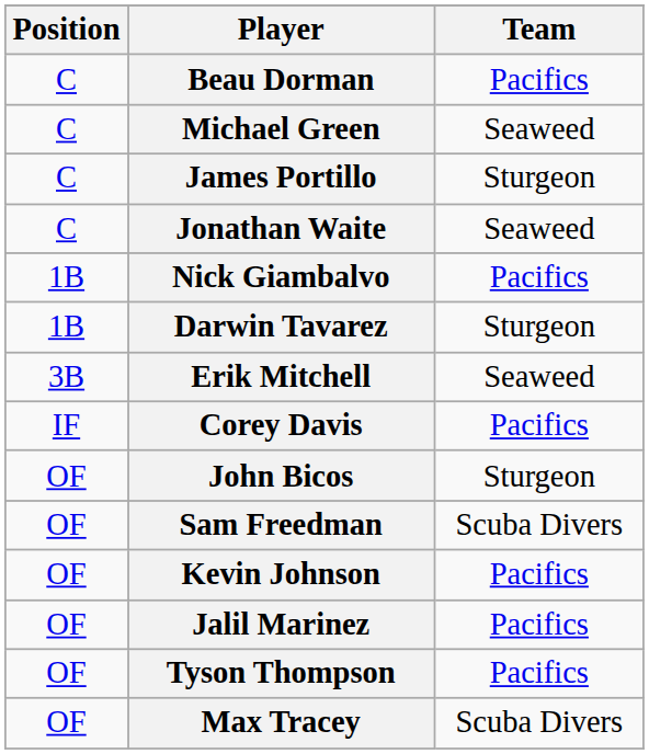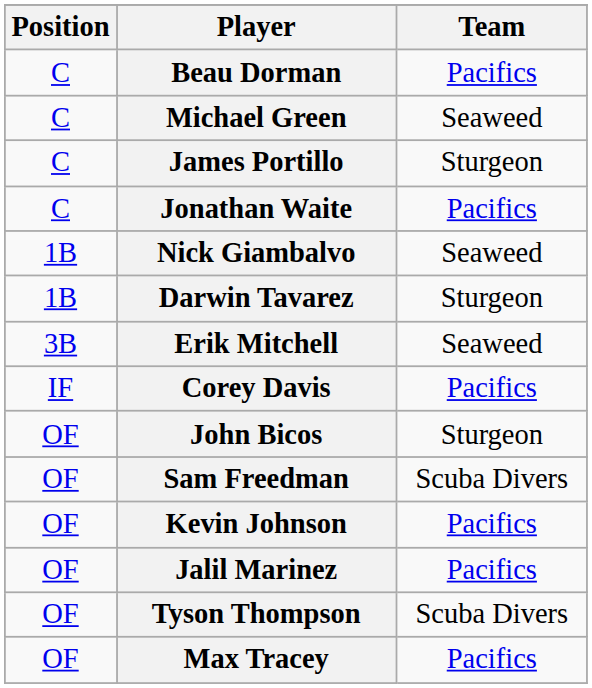Jonathan Waite | Team: Seaweed -> Pacifics
Nick Giambalvo | Team: Pacifics -> Seaweed
Tyson Thompson | Team: Pacifics -> Scuba Divers
Max Tracey | Team: Scuba Divers -> Pacifics
